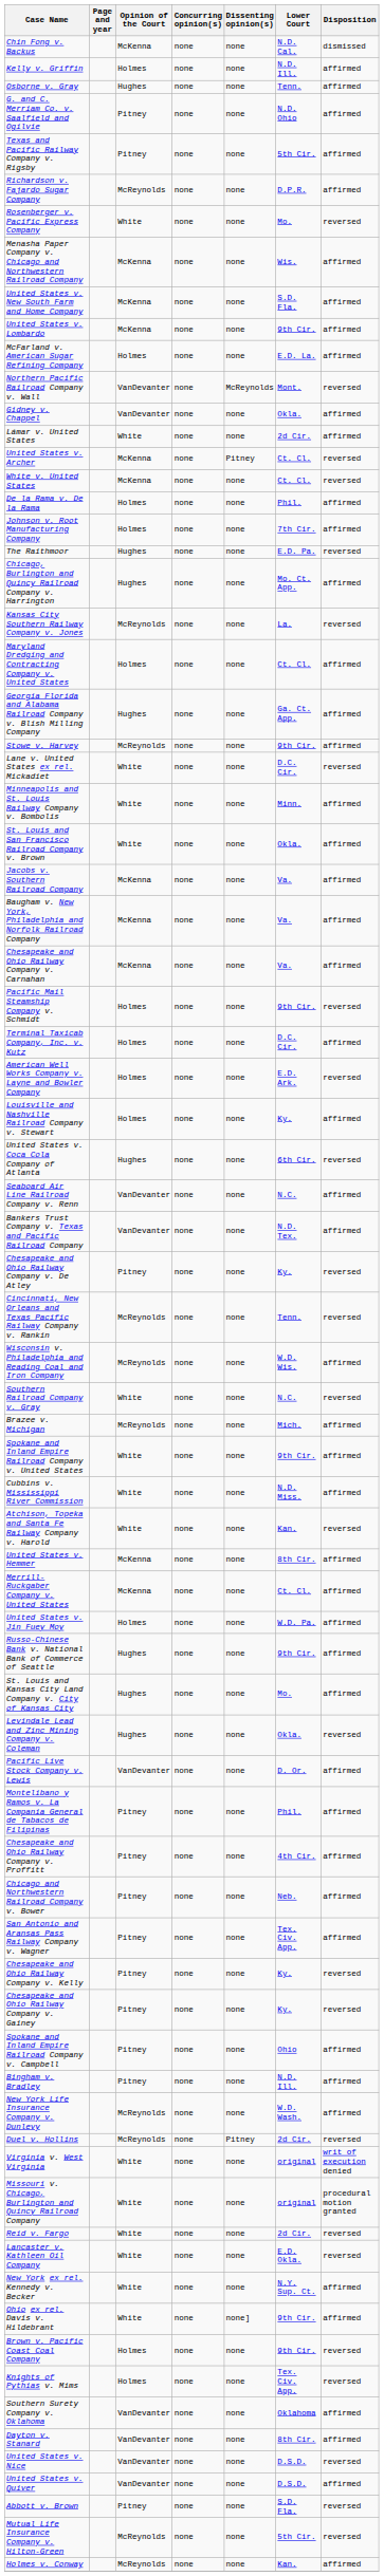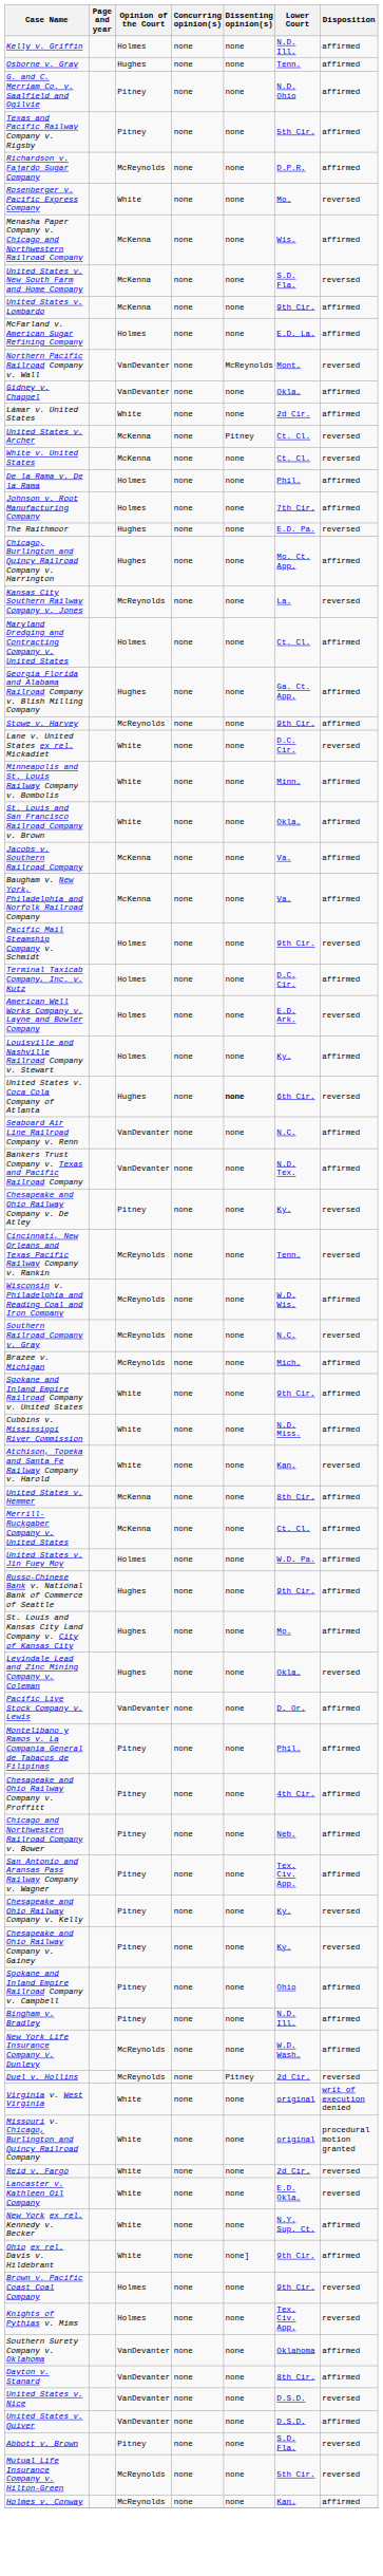- row: Chin Fong v. Backus | McKenna | none | none | N.D. Cal. | dismissed
United States v. New South Farm and Home Company | Disposition: affirmed -> reversed
- row: Chesapeake and Ohio Railway Company v. Carnahan | McKenna | none | none | Va. | affirmed
United States v. Coca Cola Company of Atlanta | Dissenting opinion(s): normal -> bold
Southern Railroad Company v. Gray | Opinion of the Court: White -> McReynolds
